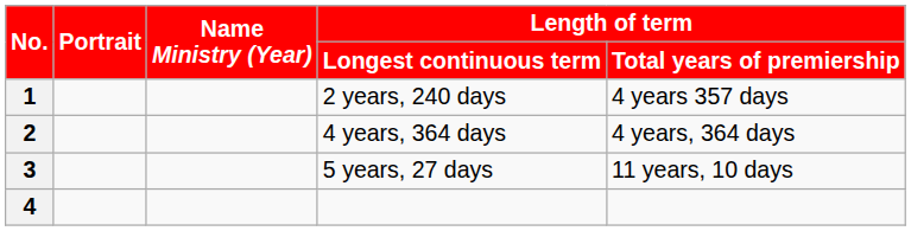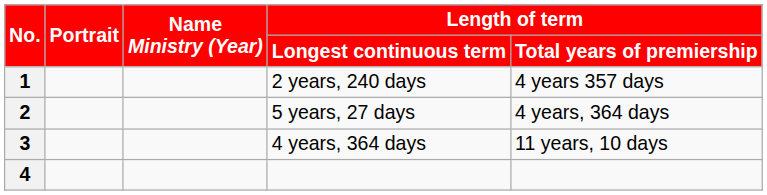2 | Length of term / Longest continuous term: 4 years, 364 days -> 5 years, 27 days
3 | Length of term / Longest continuous term: 5 years, 27 days -> 4 years, 364 days
